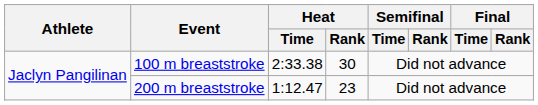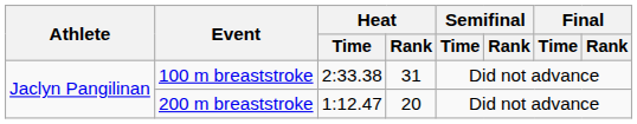100 m breaststroke | Heat / Rank: 30 -> 31
200 m breaststroke | Heat / Rank: 23 -> 20
